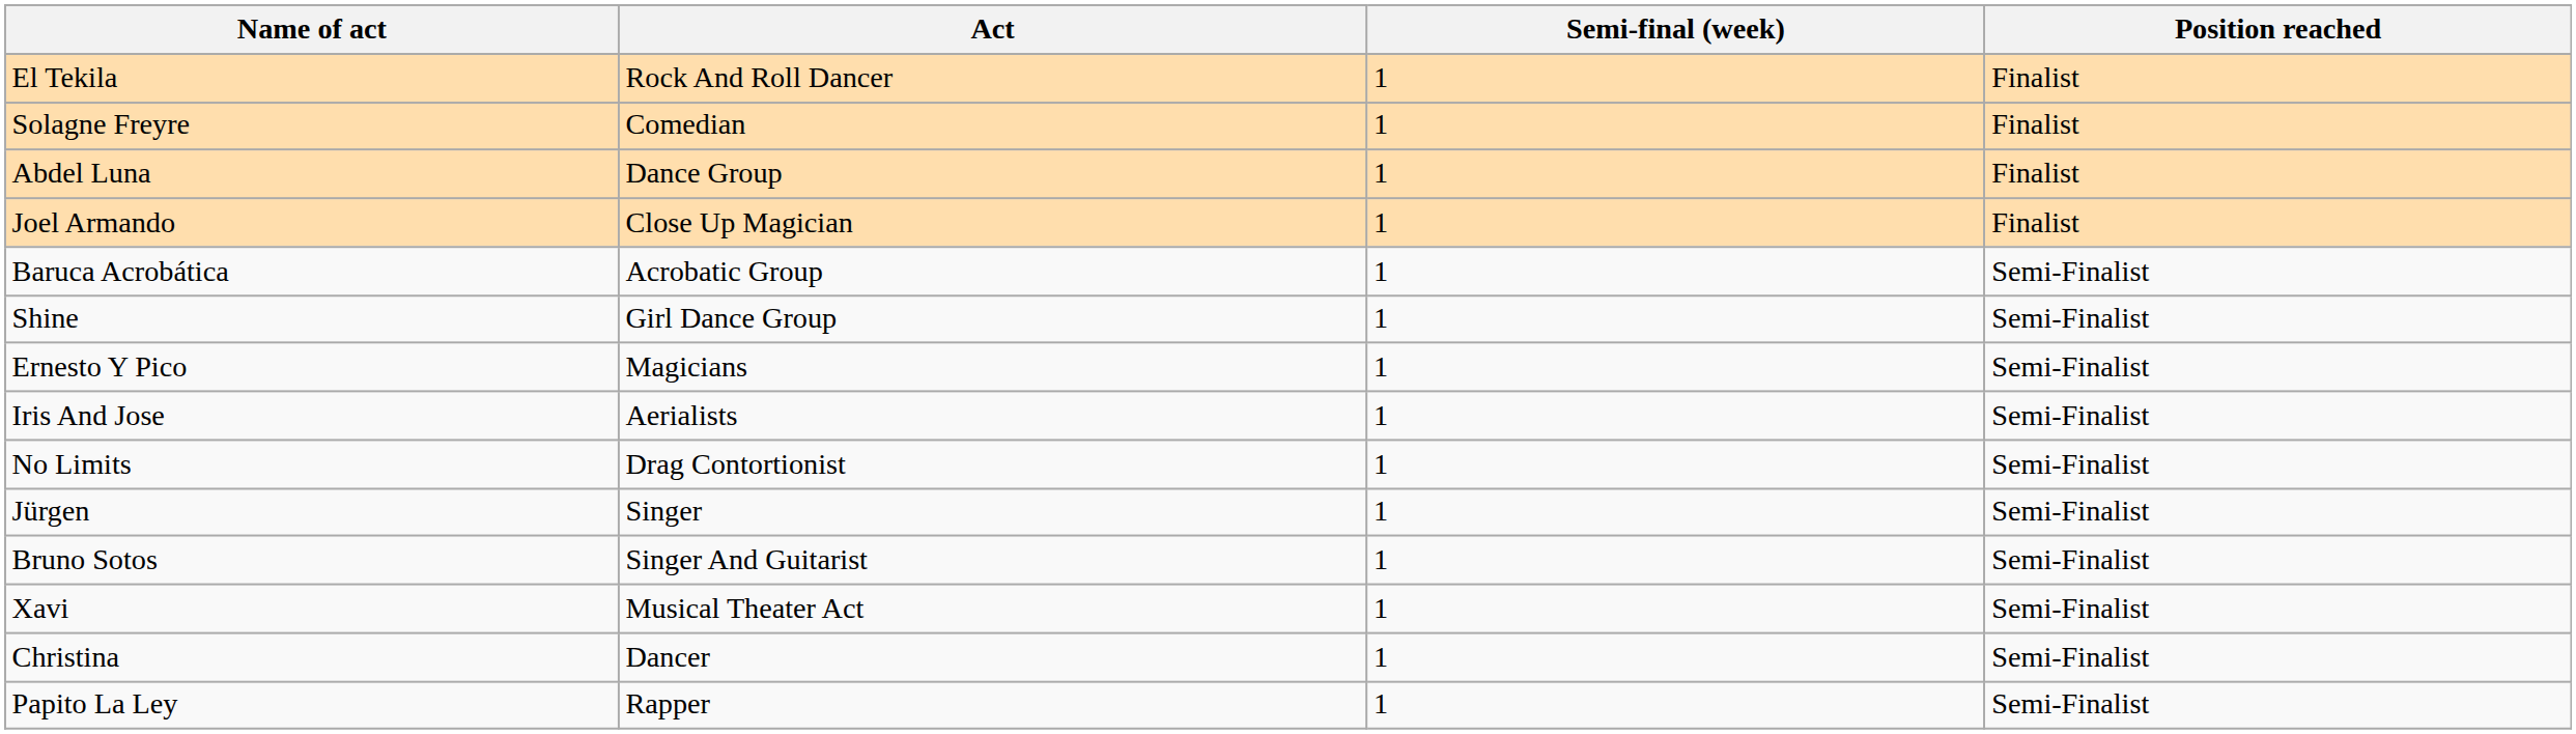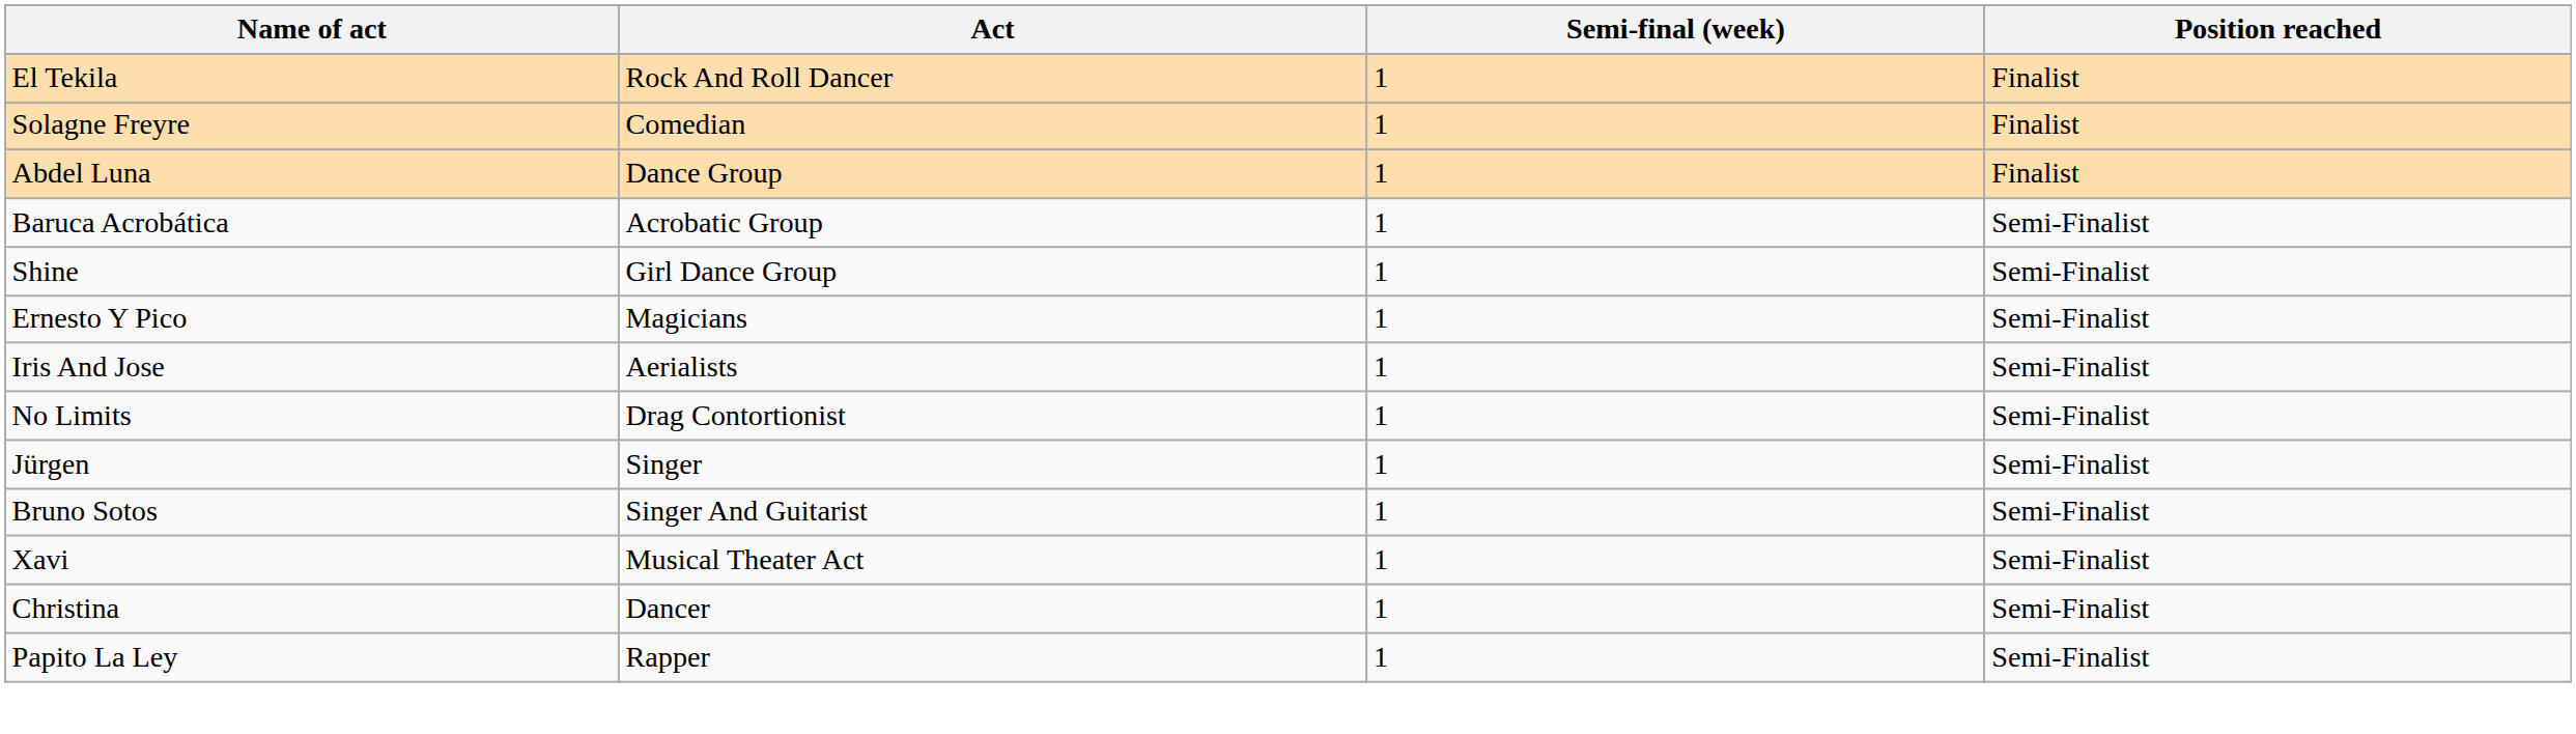- row: Joel Armando | Close Up Magician | 1 | Finalist
